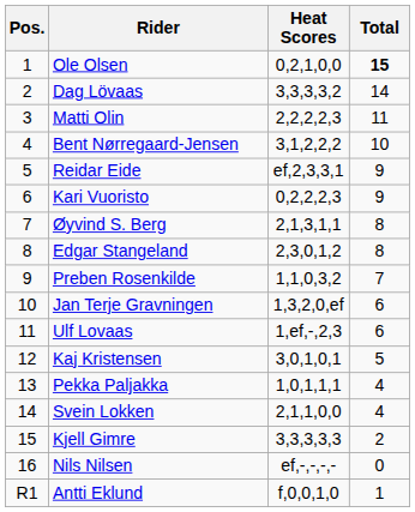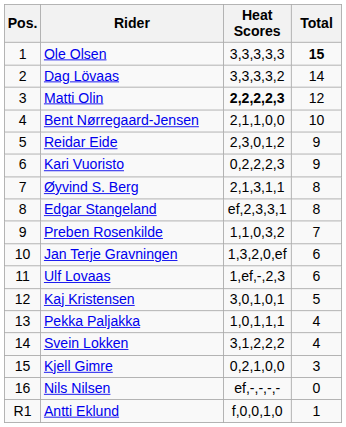Ole Olsen | Heat Scores: 0,2,1,0,0 -> 3,3,3,3,3
Matti Olin | Heat Scores: normal -> bold
Matti Olin | Total: 11 -> 12
Bent Nørregaard-Jensen | Heat Scores: 3,1,2,2,2 -> 2,1,1,0,0
Reidar Eide | Heat Scores: ef,2,3,3,1 -> 2,3,0,1,2
Edgar Stangeland | Heat Scores: 2,3,0,1,2 -> ef,2,3,3,1
Svein Lokken | Heat Scores: 2,1,1,0,0 -> 3,1,2,2,2
Kjell Gimre | Heat Scores: 3,3,3,3,3 -> 0,2,1,0,0
Kjell Gimre | Total: 2 -> 3
